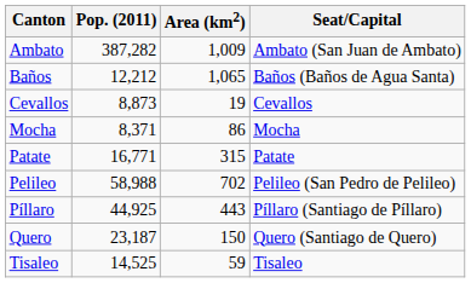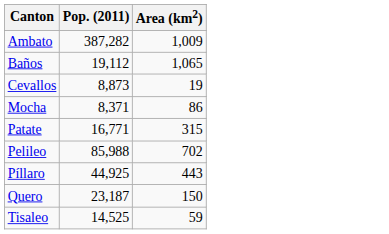- column: Seat/Capital | Ambato (San Juan de Ambato) | Baños (Baños de Agua Santa) | Cevallos | Mocha | Patate | Pelileo (San Pedro de Pelileo) | Píllaro (Santiago de Píllaro) | Quero (Santiago de Quero) | Tisaleo
Baños | Pop. (2011): 12,212 -> 19,112
Pelileo | Pop. (2011): 58,988 -> 85,988
